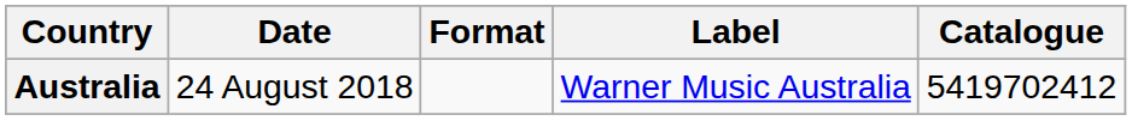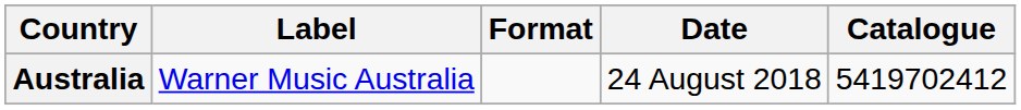columns swapped: Date <-> Label
